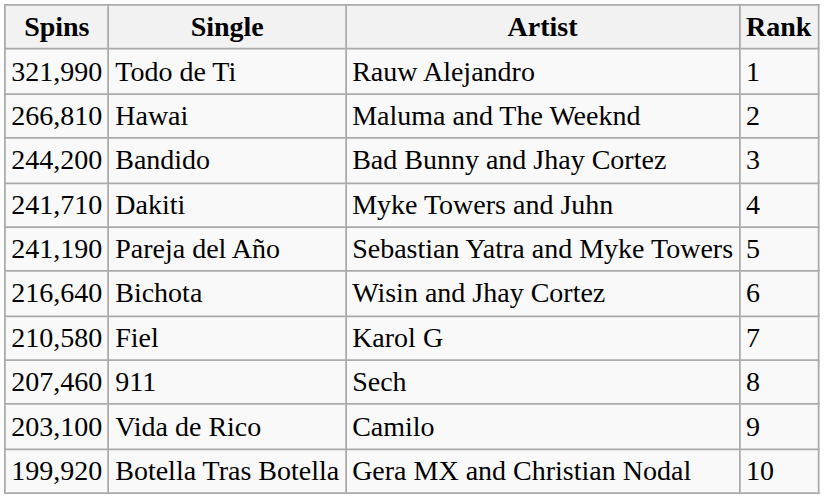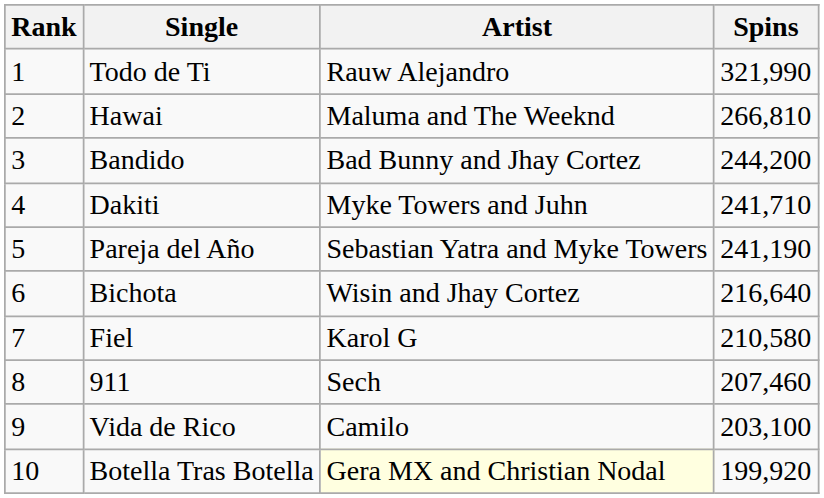columns swapped: Rank <-> Spins
Botella Tras Botella | Artist: no background -> lightyellow background
